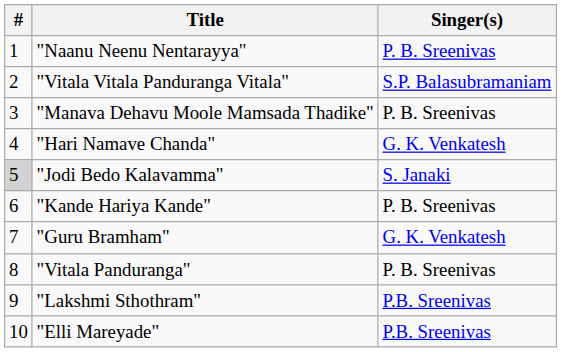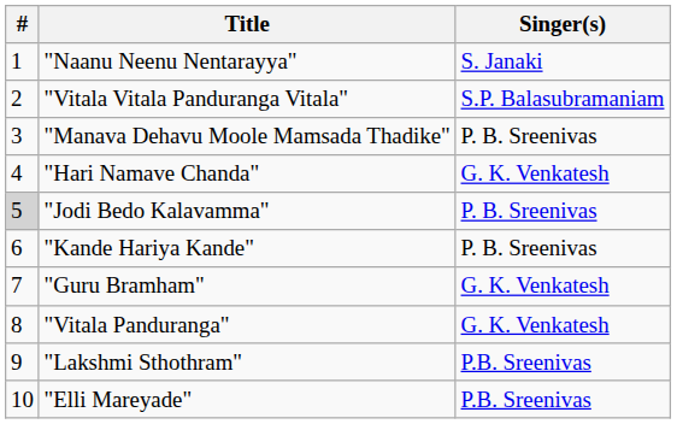"Naanu Neenu Nentarayya" | Singer(s): P. B. Sreenivas -> S. Janaki
"Jodi Bedo Kalavamma" | Singer(s): S. Janaki -> P. B. Sreenivas
"Vitala Panduranga" | Singer(s): P. B. Sreenivas -> G. K. Venkatesh
